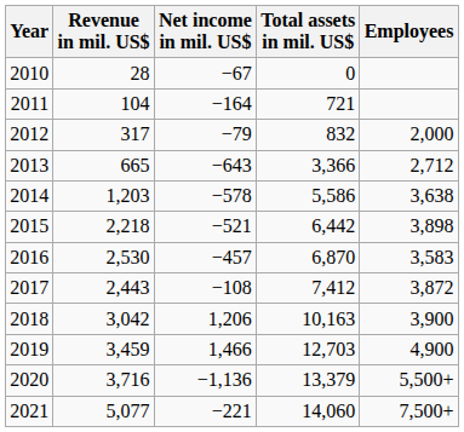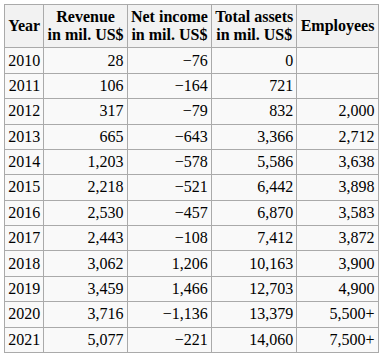2010 | Net income in mil. US$: −67 -> −76
2011 | Revenue in mil. US$: 104 -> 106
2018 | Revenue in mil. US$: 3,042 -> 3,062
